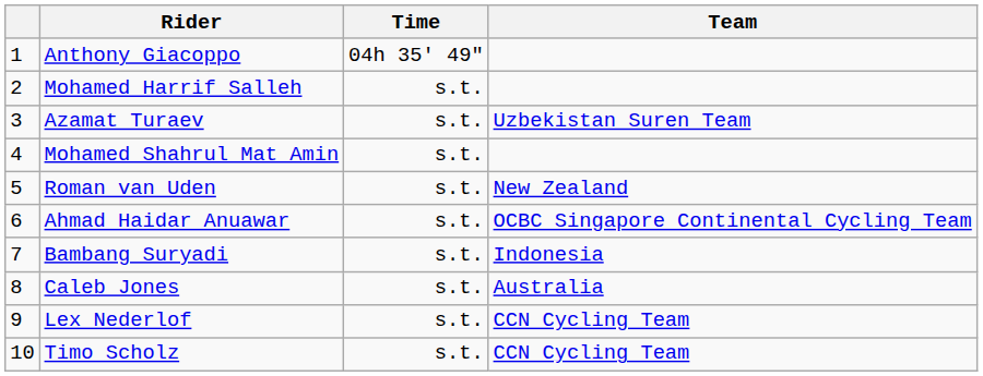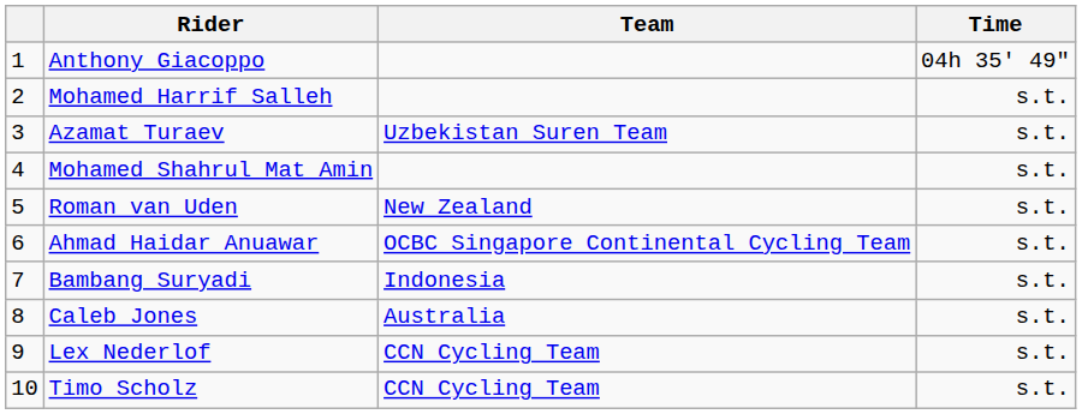columns swapped: Team <-> Time
